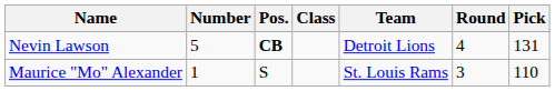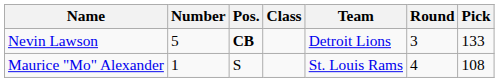Nevin Lawson | Round: 4 -> 3
Nevin Lawson | Pick: 131 -> 133
Maurice "Mo" Alexander | Round: 3 -> 4
Maurice "Mo" Alexander | Pick: 110 -> 108
